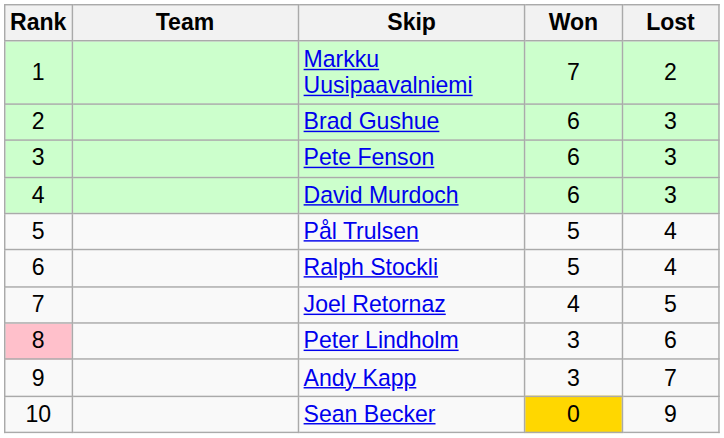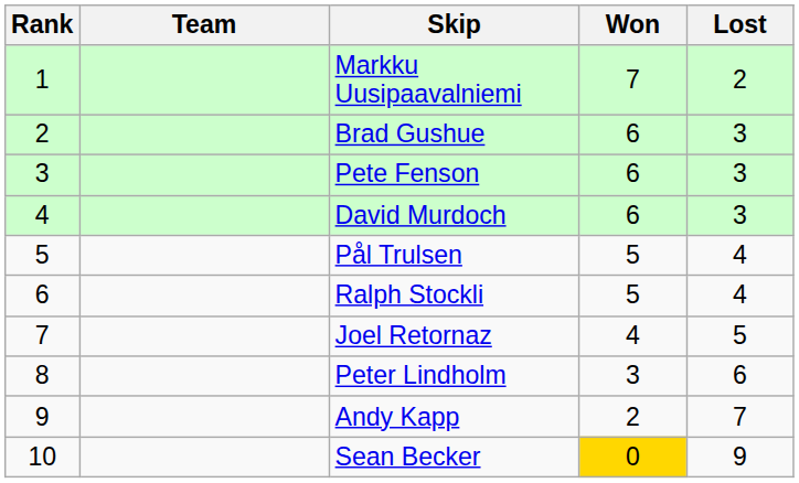Peter Lindholm | Rank: pink background -> no background
Andy Kapp | Won: 3 -> 2
